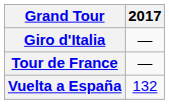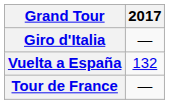rows swapped: Tour de France <-> Vuelta a España
